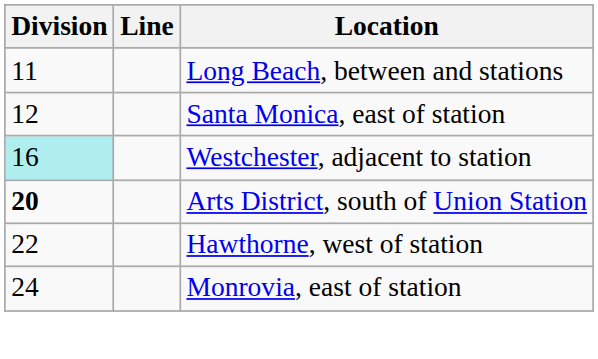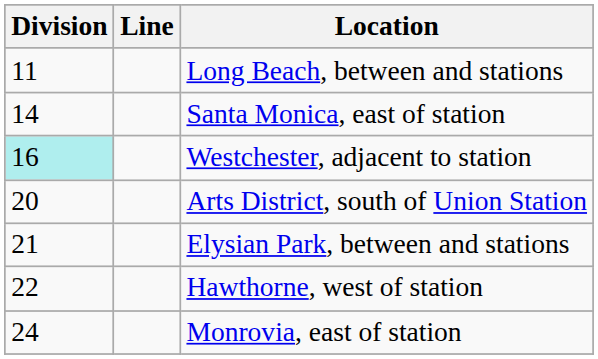Santa Monica, east of station | Division: 12 -> 14
Arts District, south of Union Station | Division: bold -> normal
+ row: 21 | Elysian Park, between and stations
